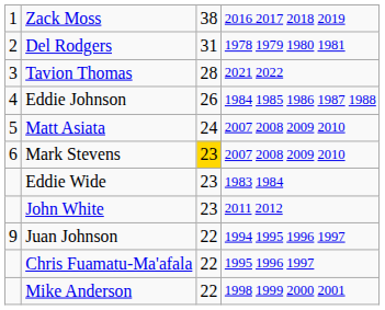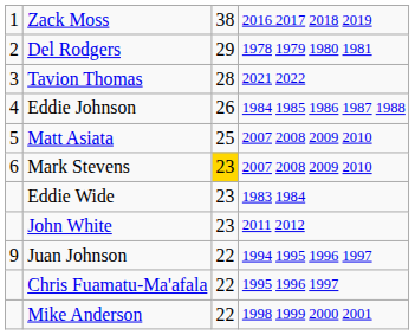Del Rodgers | column 3: 31 -> 29
Matt Asiata | column 3: 24 -> 25
